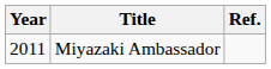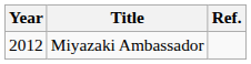Miyazaki Ambassador | Year: 2011 -> 2012
